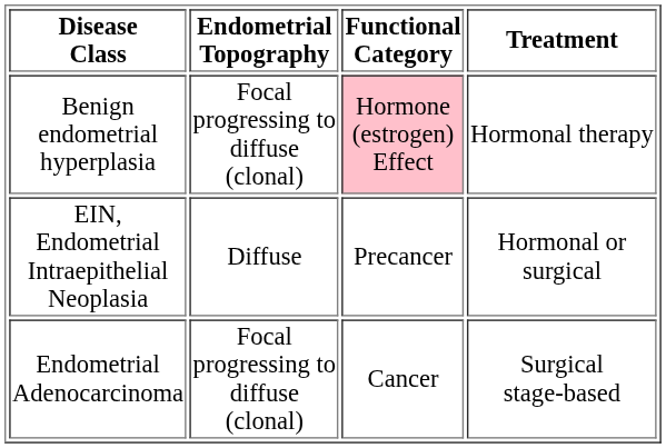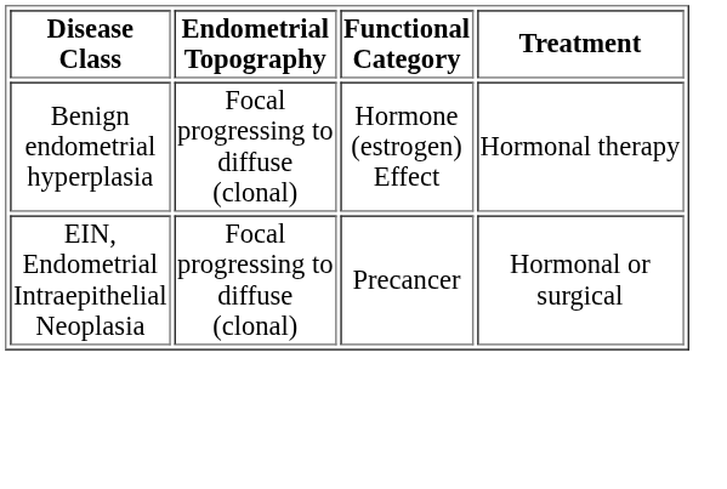Benign endometrial hyperplasia | Functional Category: pink background -> no background
EIN, Endometrial Intraepithelial Neoplasia | Endometrial Topography: Diffuse -> Focal progressing to diffuse (clonal)
- row: Endometrial Adenocarcinoma | Focal progressing to diffuse (clonal) | Cancer | Surgical stage-based
